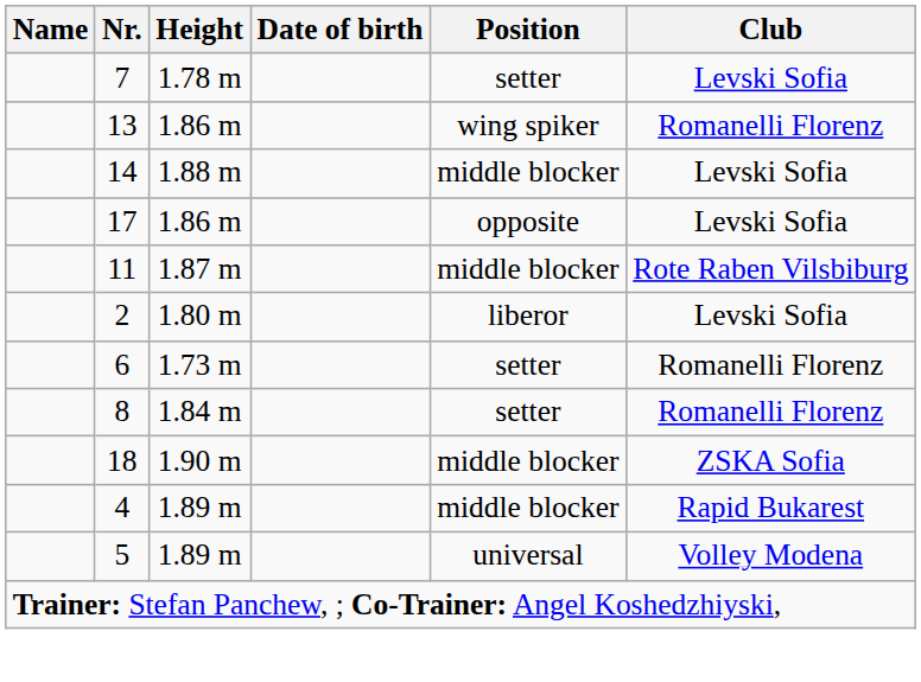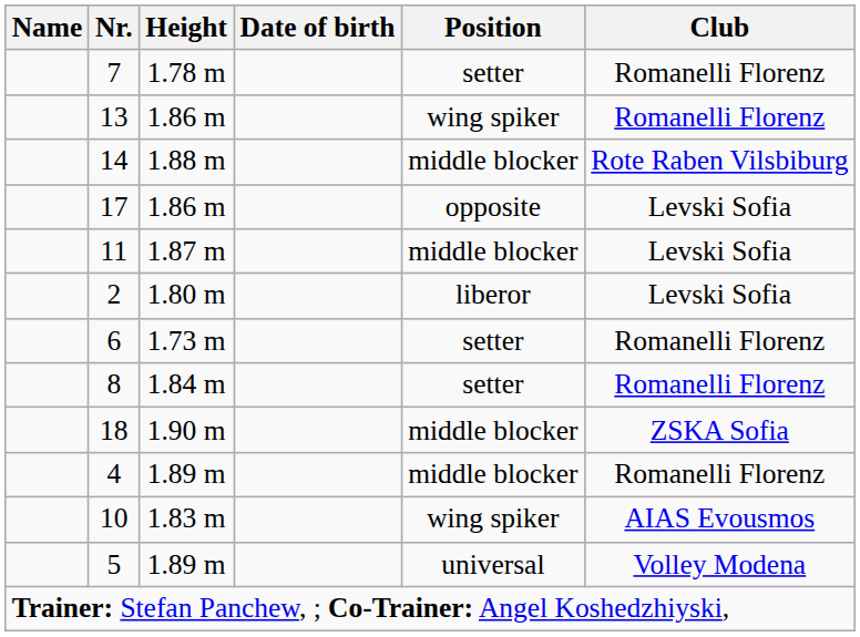7 | Club: Levski Sofia -> Romanelli Florenz
14 | Club: Levski Sofia -> Rote Raben Vilsbiburg
11 | Club: Rote Raben Vilsbiburg -> Levski Sofia
4 | Club: Rapid Bukarest -> Romanelli Florenz
+ row: 10 | 1.83 m | wing spiker | AIAS Evousmos
